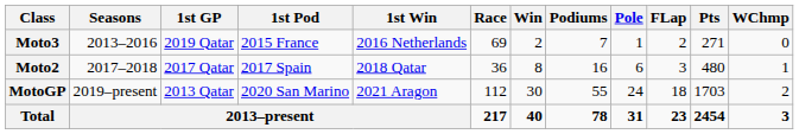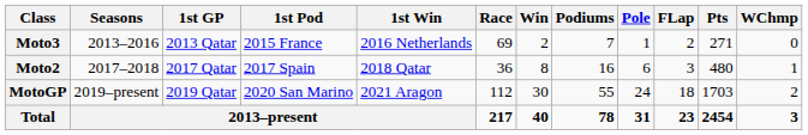Moto3 | 1st GP: 2019 Qatar -> 2013 Qatar
MotoGP | 1st GP: 2013 Qatar -> 2019 Qatar
